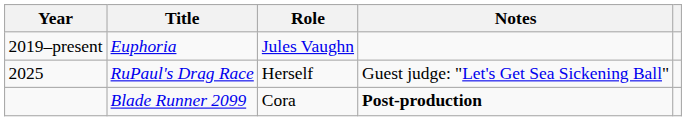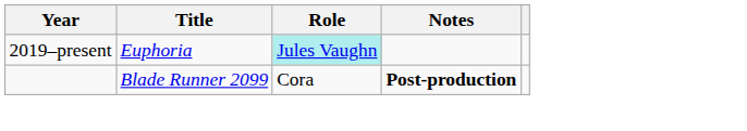Euphoria | Role: no background -> paleturquoise background
- row: 2025 | RuPaul's Drag Race | Herself | Guest judge: "Let's Get Sea Sickening Ball"
